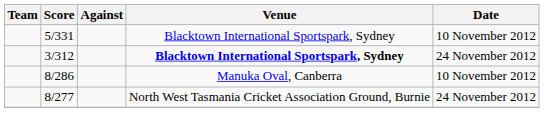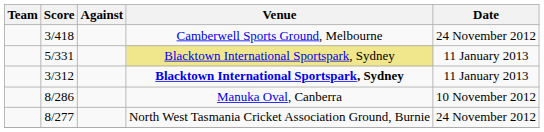+ row: 3/418 | Camberwell Sports Ground, Melbourne | 24 November 2012
5/331 | Venue: no background -> khaki background
5/331 | Date: 10 November 2012 -> 11 January 2013
3/312 | Date: 24 November 2012 -> 11 January 2013
